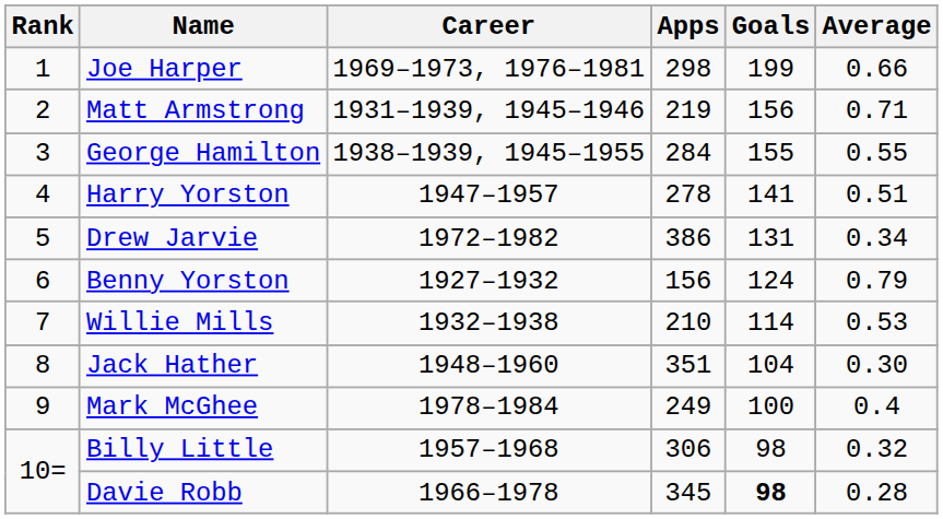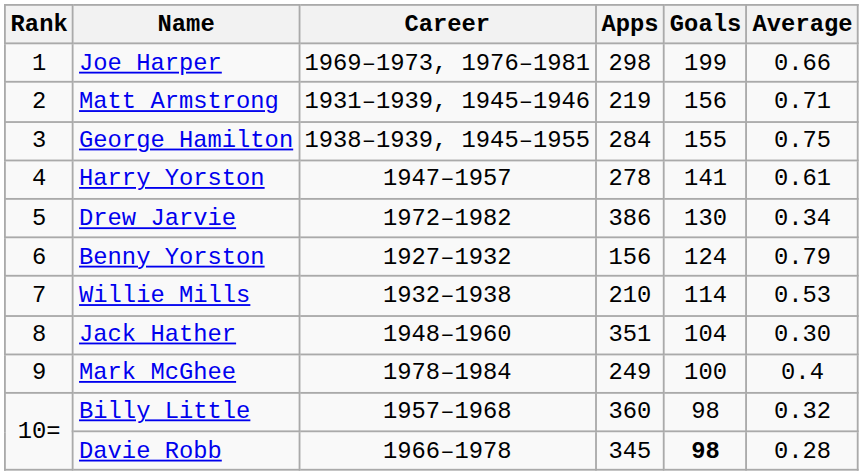George Hamilton | Average: 0.55 -> 0.75
Harry Yorston | Average: 0.51 -> 0.61
Drew Jarvie | Goals: 131 -> 130
Billy Little | Apps: 306 -> 360
